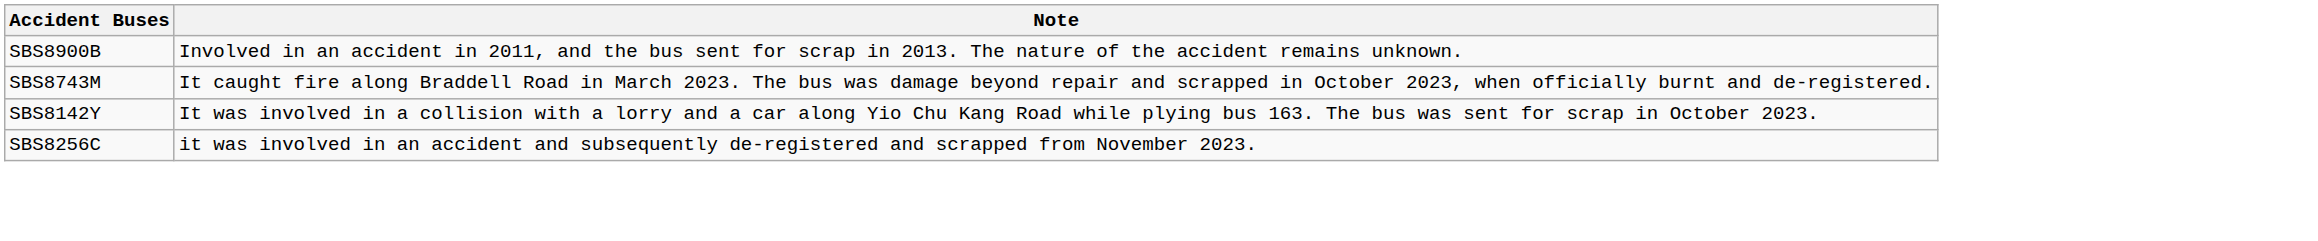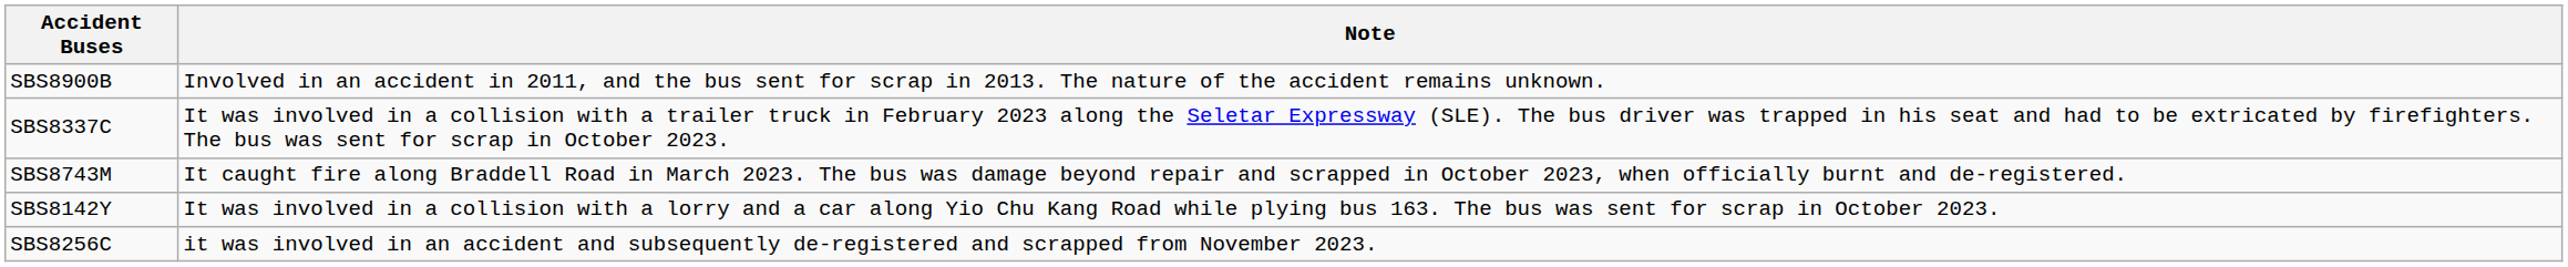+ row: SBS8337C | It was involved in a collision with a trailer truck in February 2023 along the Seletar Expressway (SLE). The bus driver was trapped in his seat and had to be extricated by firefighters. The bus was sent for scrap in October 2023.
